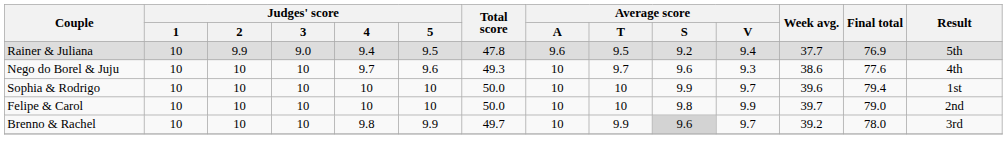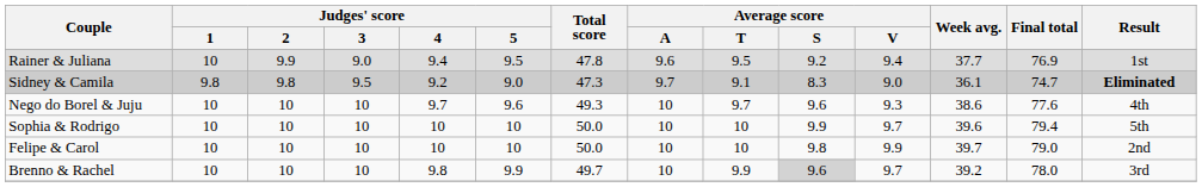Rainer & Juliana | Result: 5th -> 1st
+ row: Sidney & Camila | 9.8 | 9.8 | 9.5 | 9.2 | 9.0 | 47.3 | 9.7 | 9.1 | 8.3 | 9.0 | 36.1 | 74.7 | Eliminated
Sophia & Rodrigo | Result: 1st -> 5th
